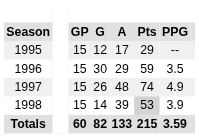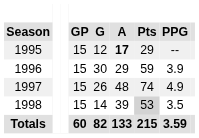1995 | A: normal -> bold
1996 | PPG: 3.5 -> 3.9
1998 | PPG: 3.9 -> 3.5
